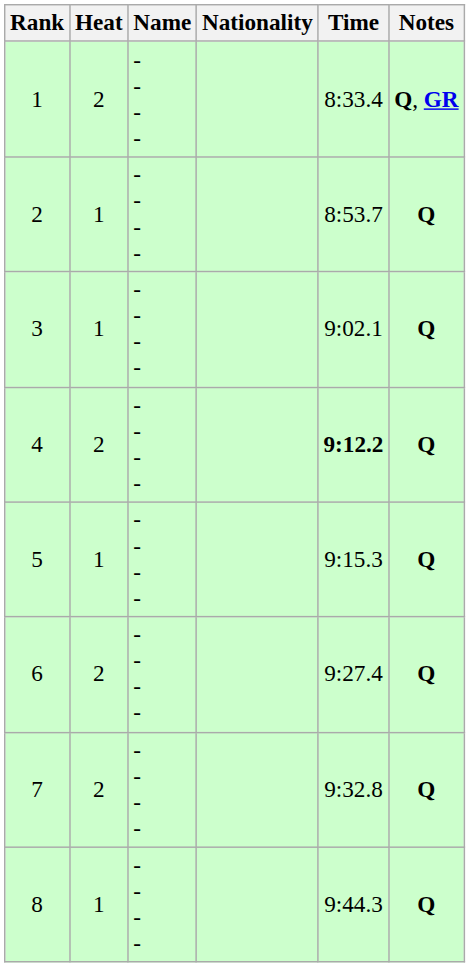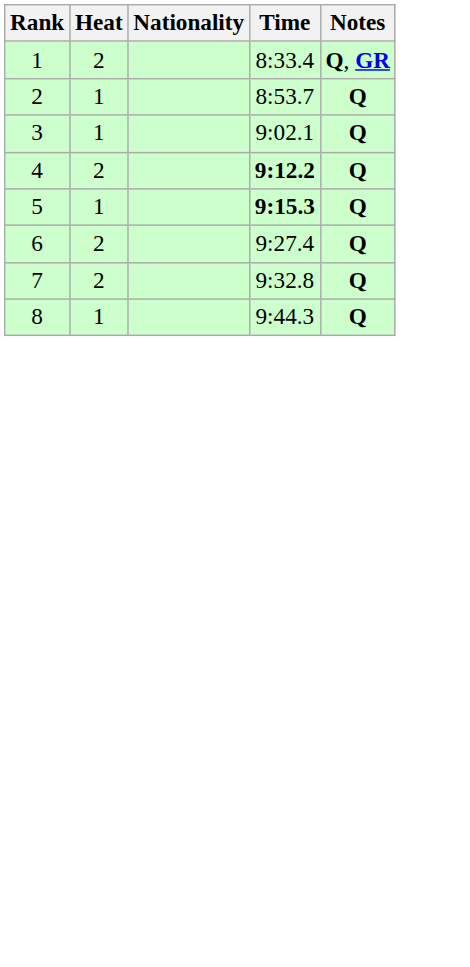- column: Name | - - - - | - - - - | - - - - | - - - - | - - - - | - - - - | - - - - | - - - -
5 | Time: normal -> bold
